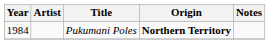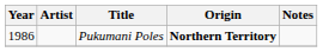Pukumani Poles | Year: 1984 -> 1986
